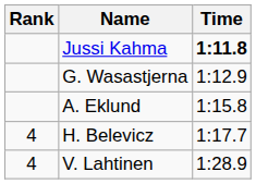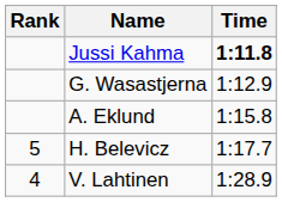H. Belevicz | Rank: 4 -> 5
